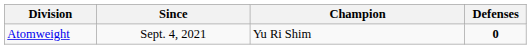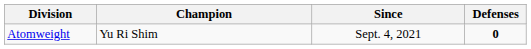columns swapped: Champion <-> Since
